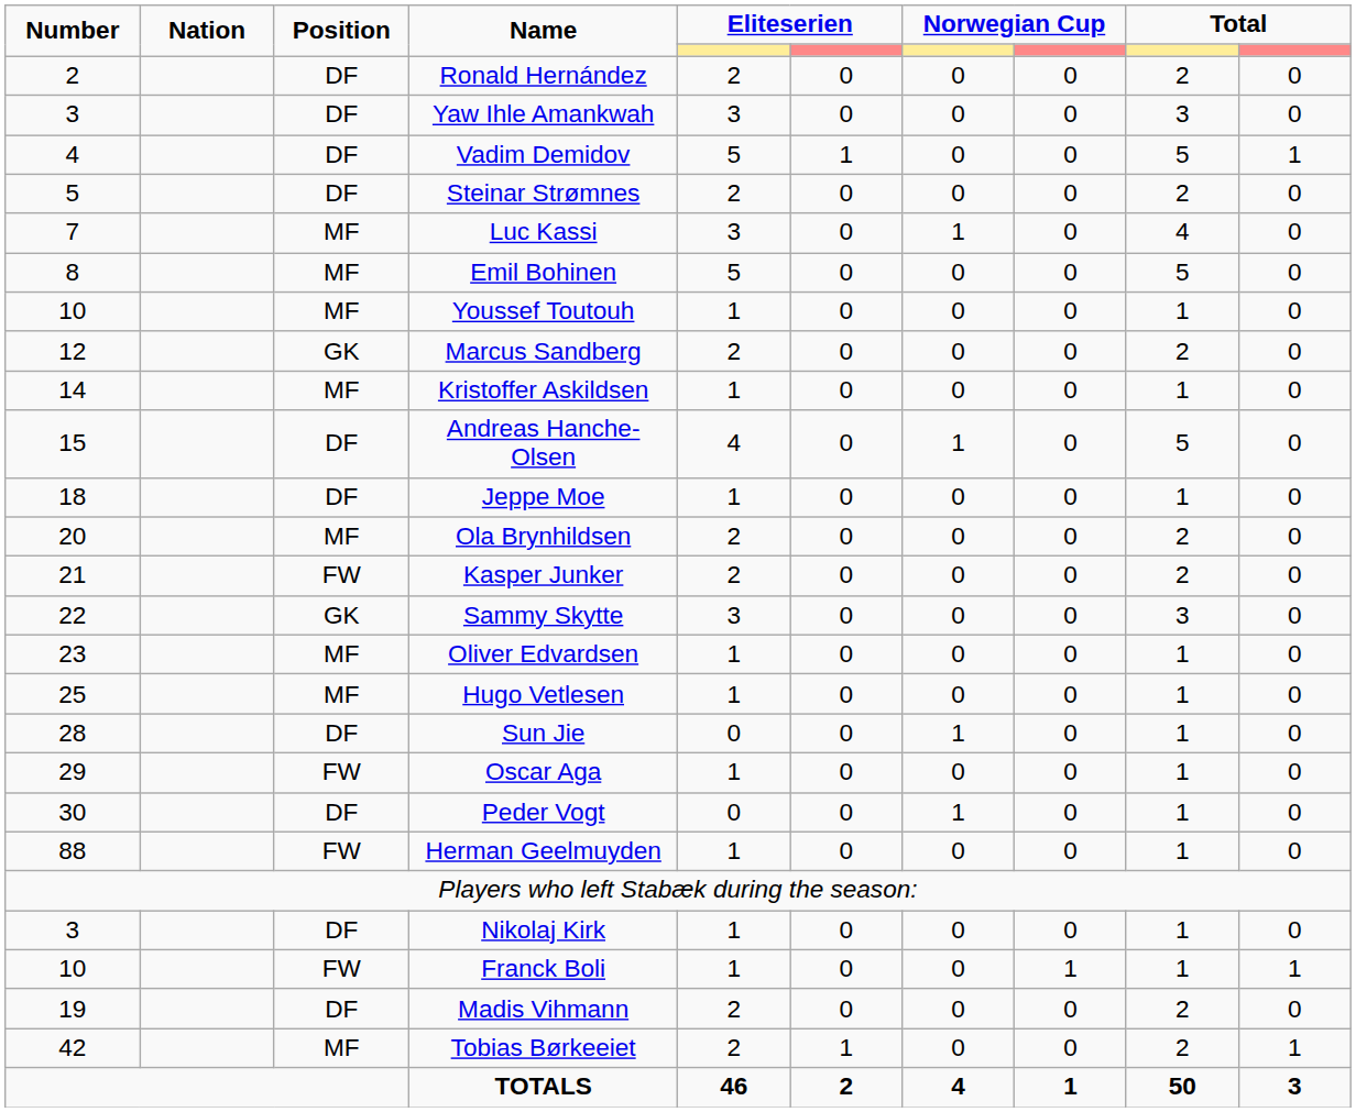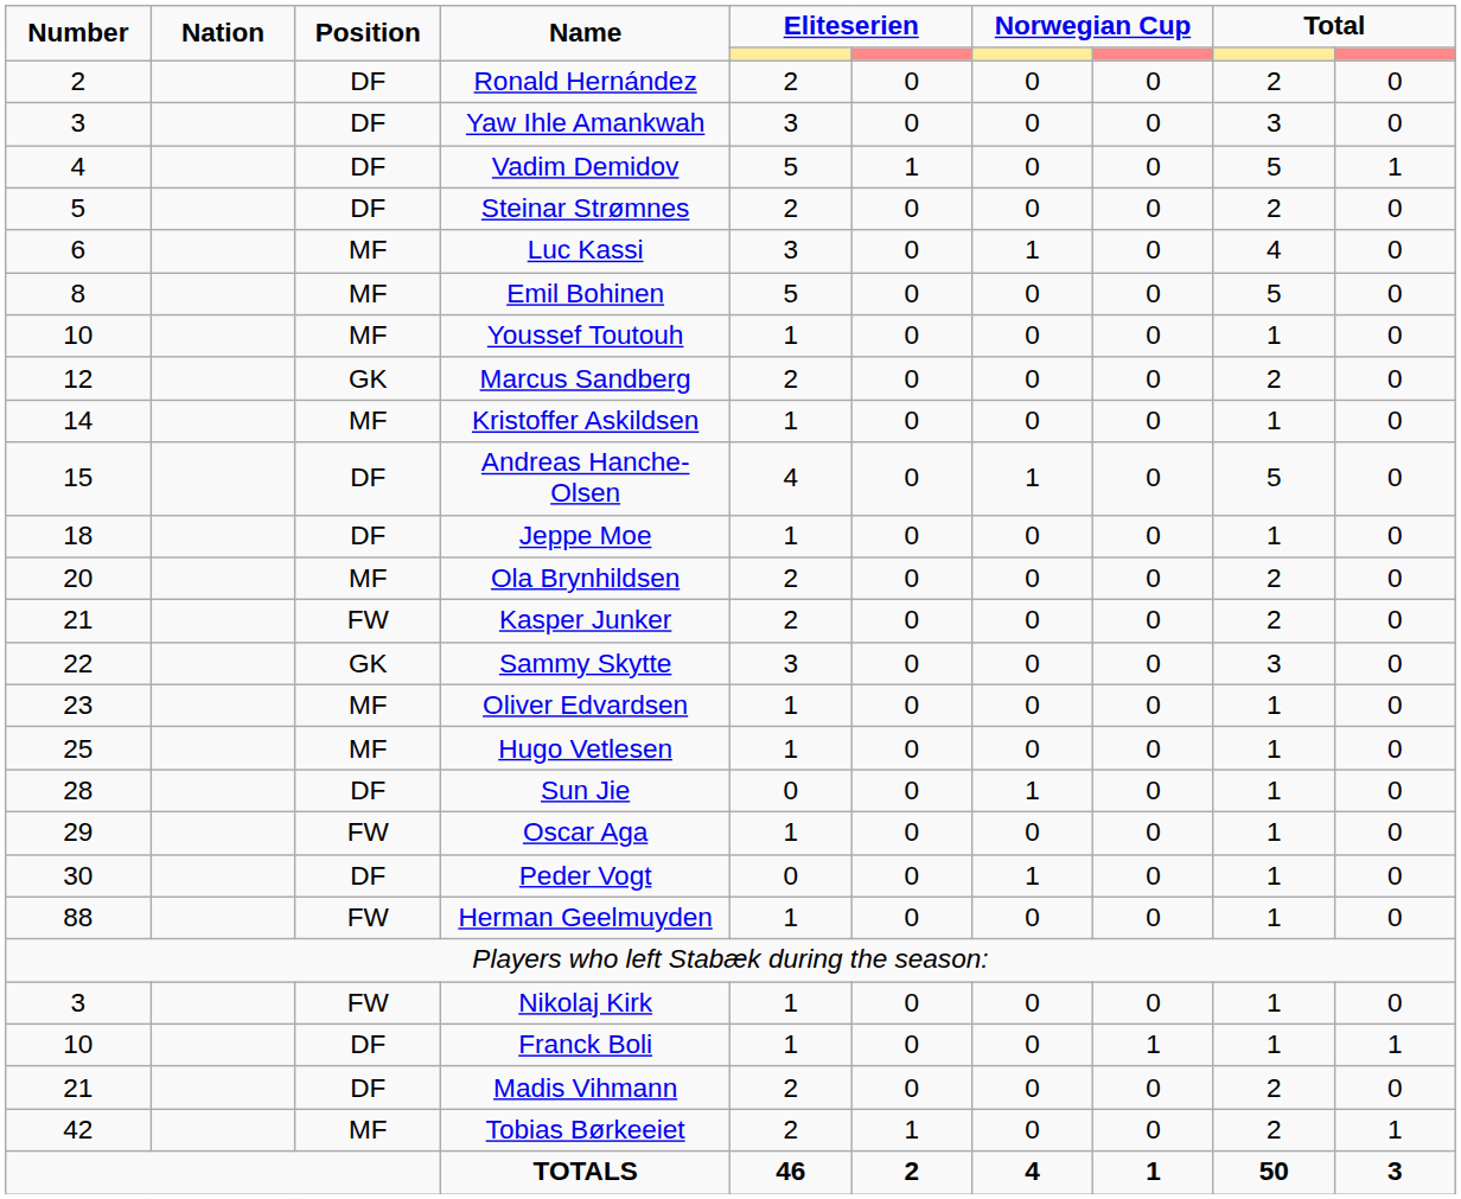Luc Kassi | Number: 7 -> 6
Nikolaj Kirk | Position: DF -> FW
Franck Boli | Position: FW -> DF
Madis Vihmann | Number: 19 -> 21
